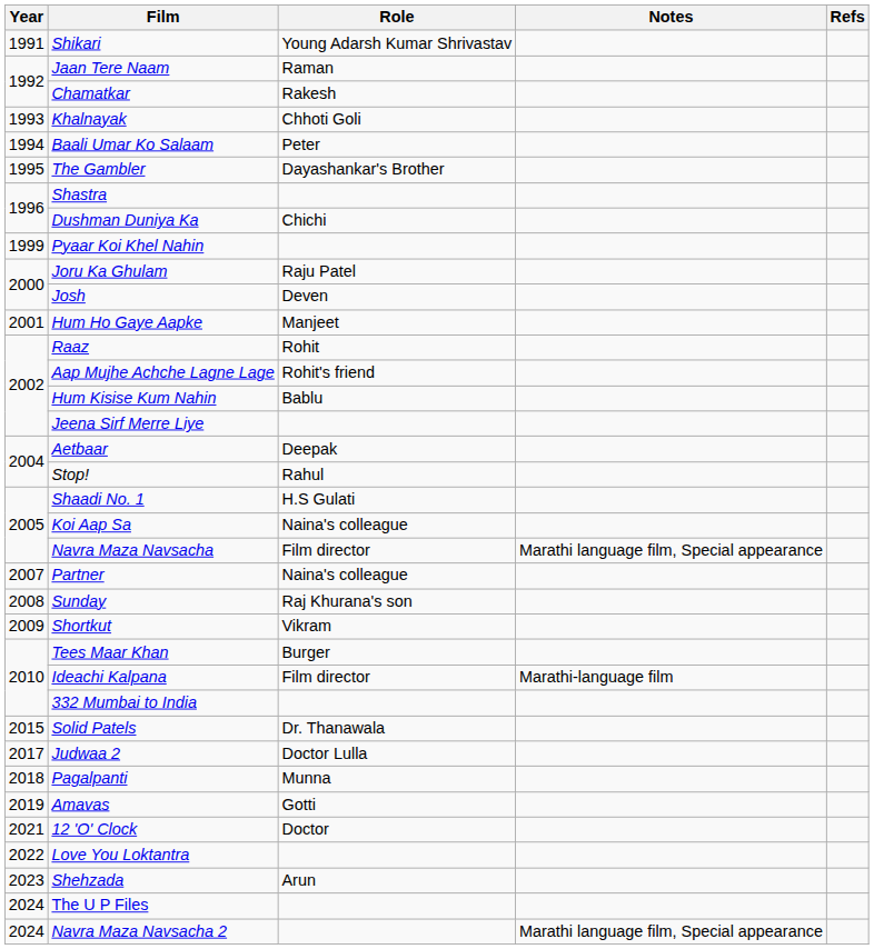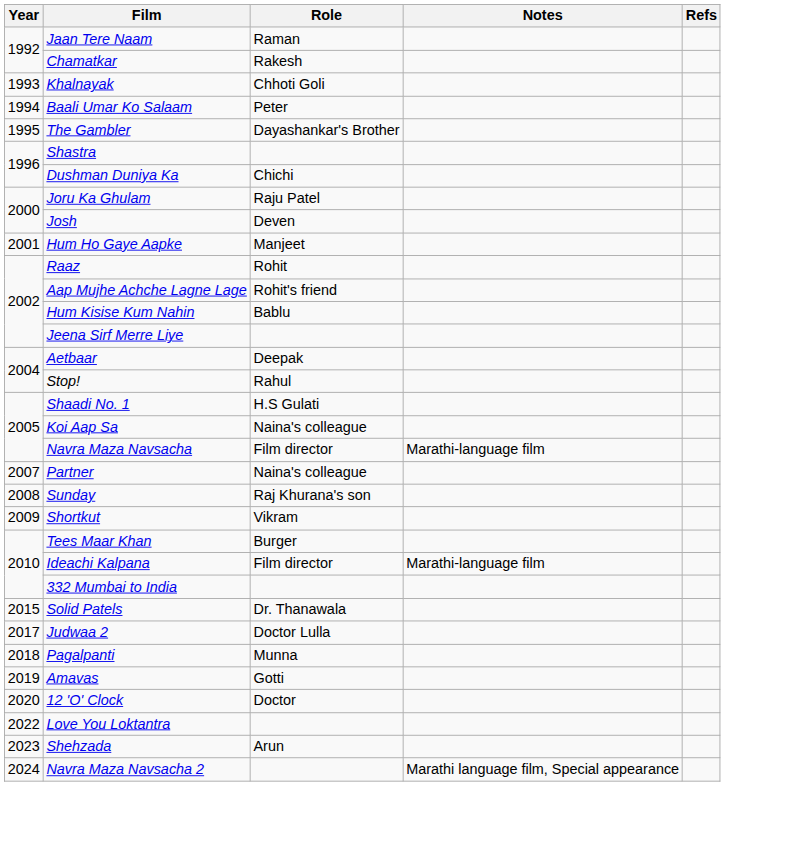- row: 1991 | Shikari | Young Adarsh Kumar Shrivastav
- row: 1999 | Pyaar Koi Khel Nahin
Navra Maza Navsacha | Notes: Marathi language film, Special appearance -> Marathi-language film
12 'O' Clock | Year: 2021 -> 2020
- row: 2024 | The U P Files
